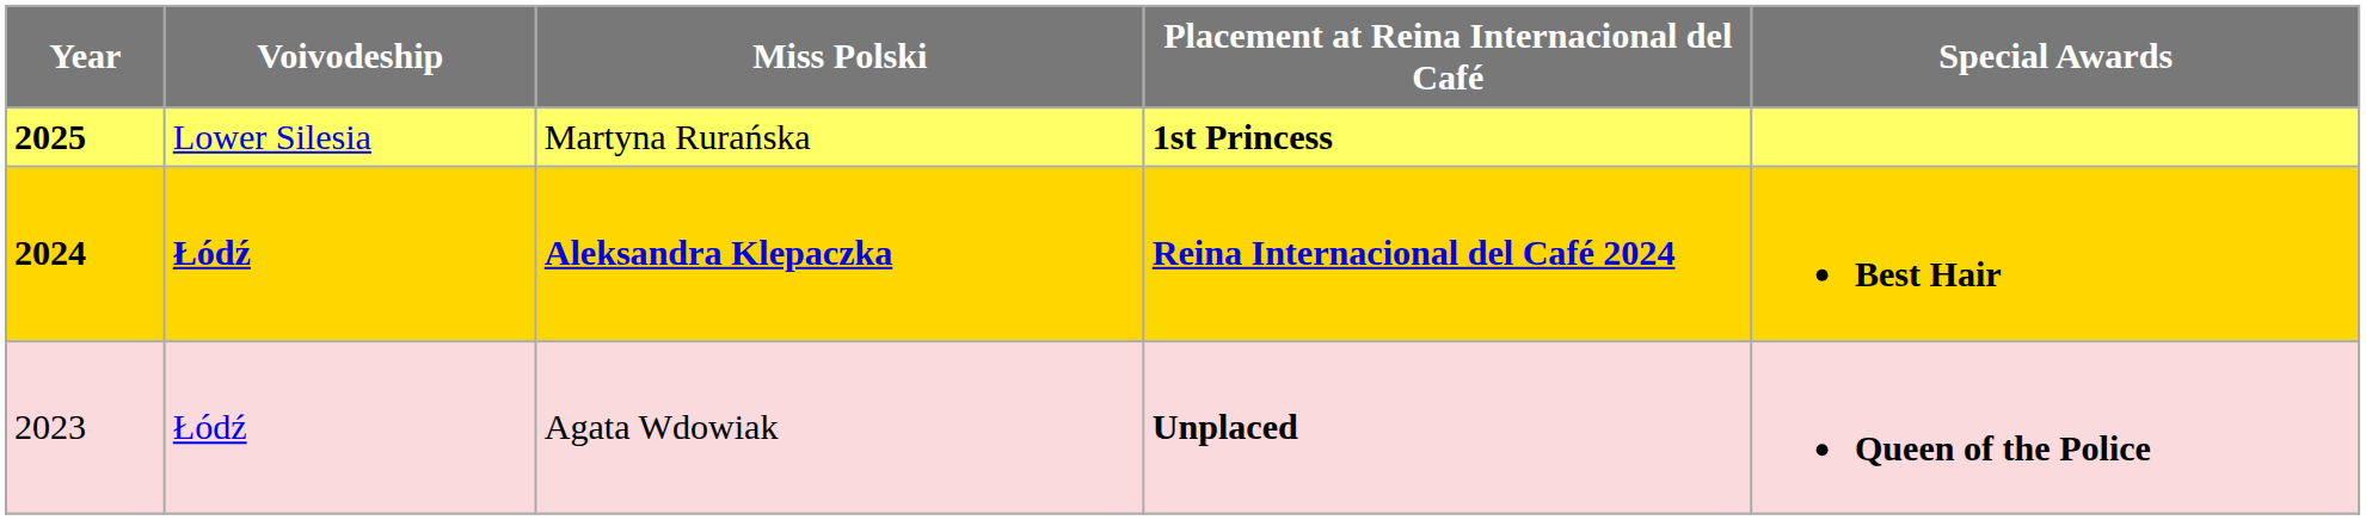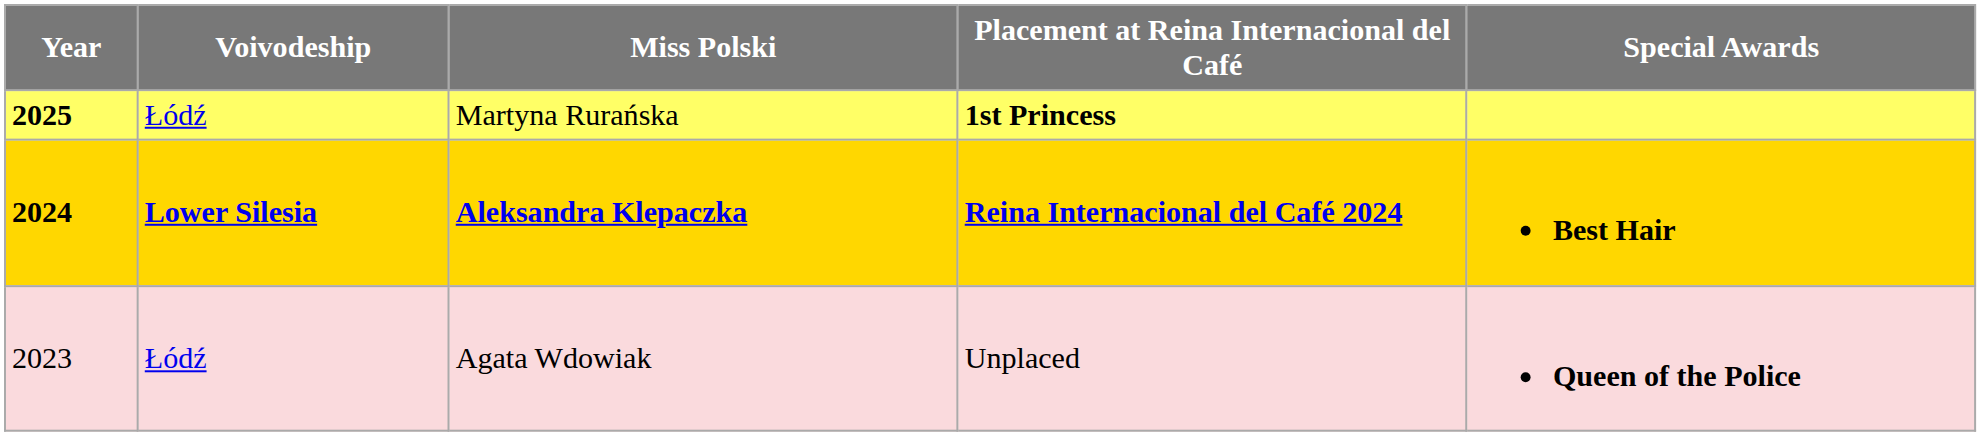Martyna Rurańska | Voivodeship: Lower Silesia -> Łódź
Aleksandra Klepaczka | Voivodeship: Łódź -> Lower Silesia
Agata Wdowiak | Placement at Reina Internacional del Café: bold -> normal
